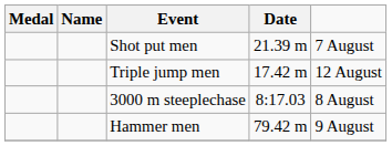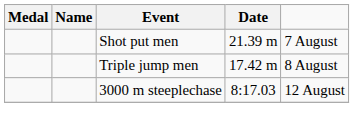Triple jump men | column 5: 12 August -> 8 August
3000 m steeplechase | column 5: 8 August -> 12 August
- row: Hammer men | 79.42 m | 9 August
